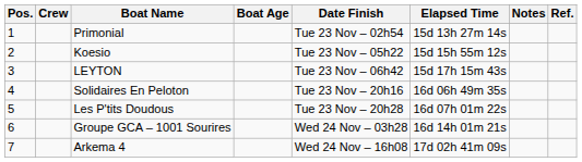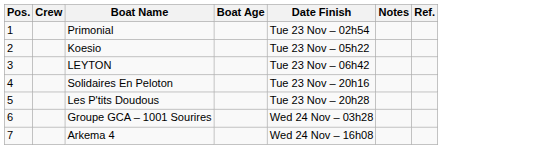- column: Elapsed Time | 15d 13h 27m 14s | 15d 15h 55m 12s | 15d 17h 15m 43s | 16d 06h 49m 35s | 16d 07h 01m 22s | 16d 14h 01m 21s | 17d 02h 41m 09s
